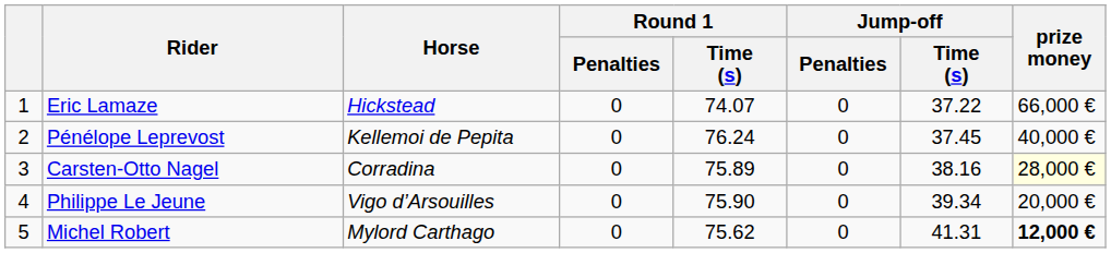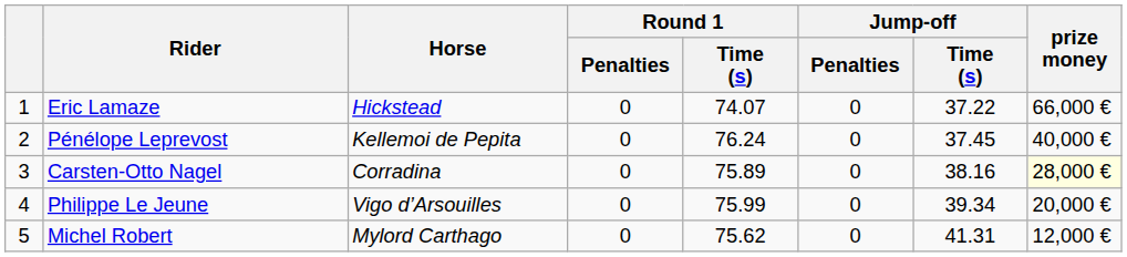Philippe Le Jeune | Round 1 / Time (s): 75.90 -> 75.99
Michel Robert | prize money: bold -> normal
